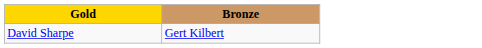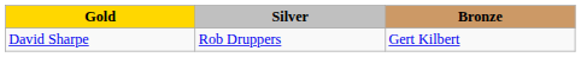+ column: Silver | Rob Druppers
